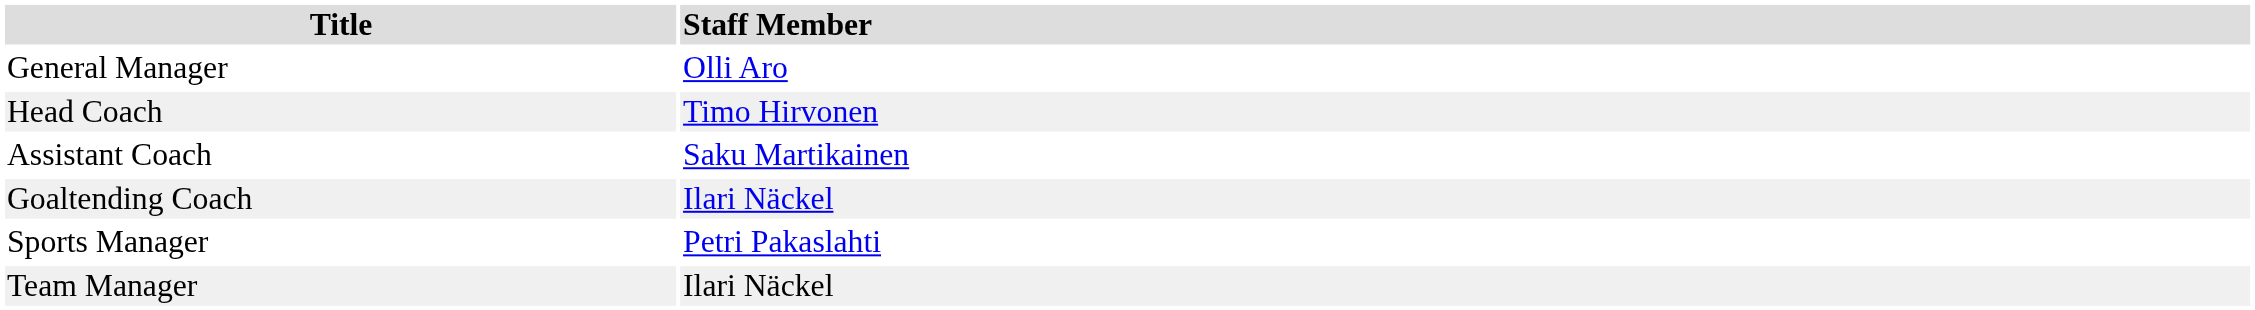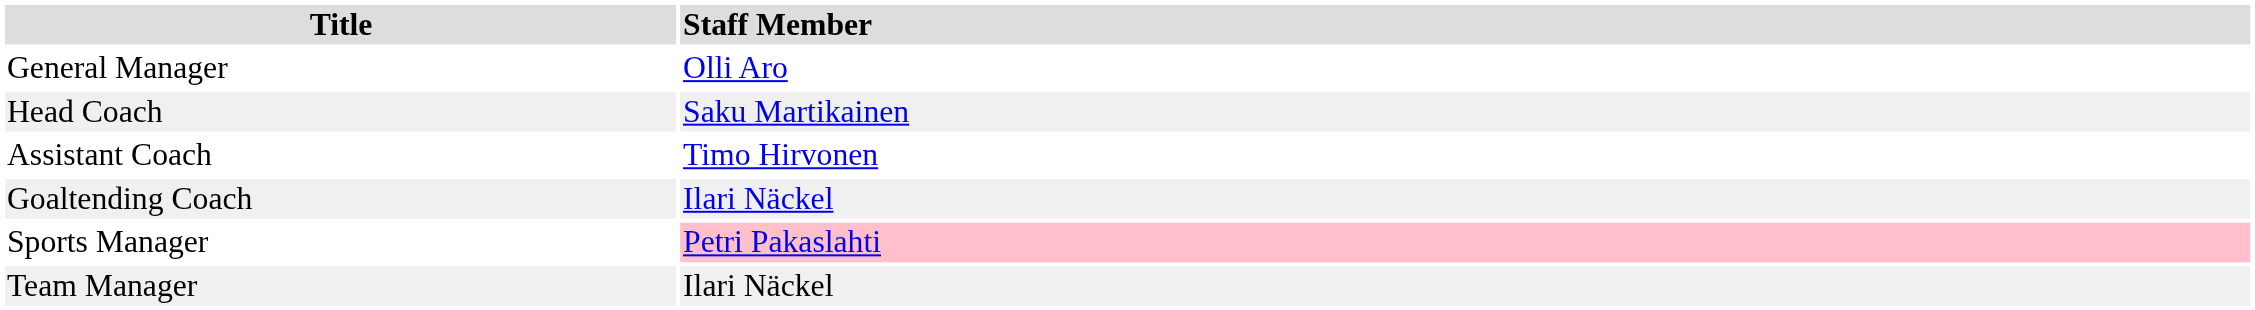Head Coach | Staff Member: Timo Hirvonen -> Saku Martikainen
Assistant Coach | Staff Member: Saku Martikainen -> Timo Hirvonen
Sports Manager | Staff Member: no background -> pink background
